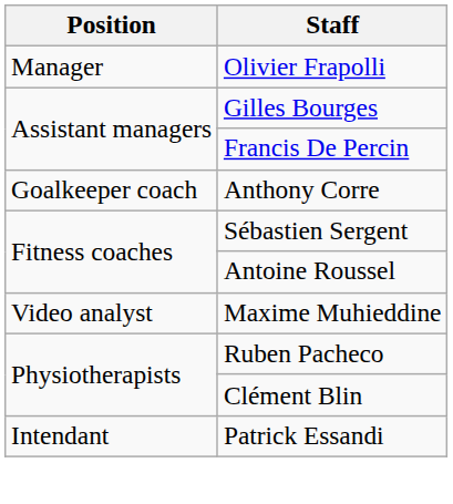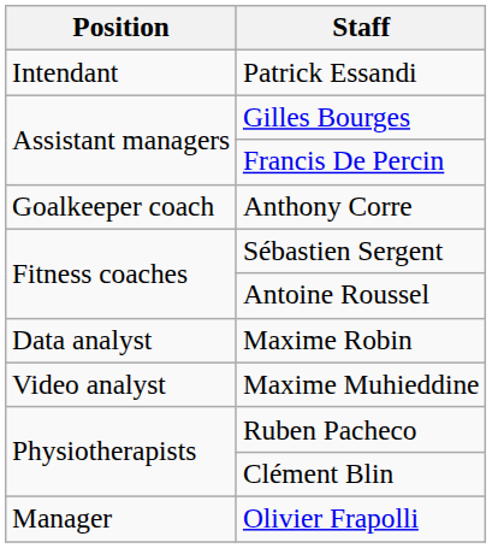rows swapped: Olivier Frapolli <-> Patrick Essandi
+ row: Data analyst | Maxime Robin
